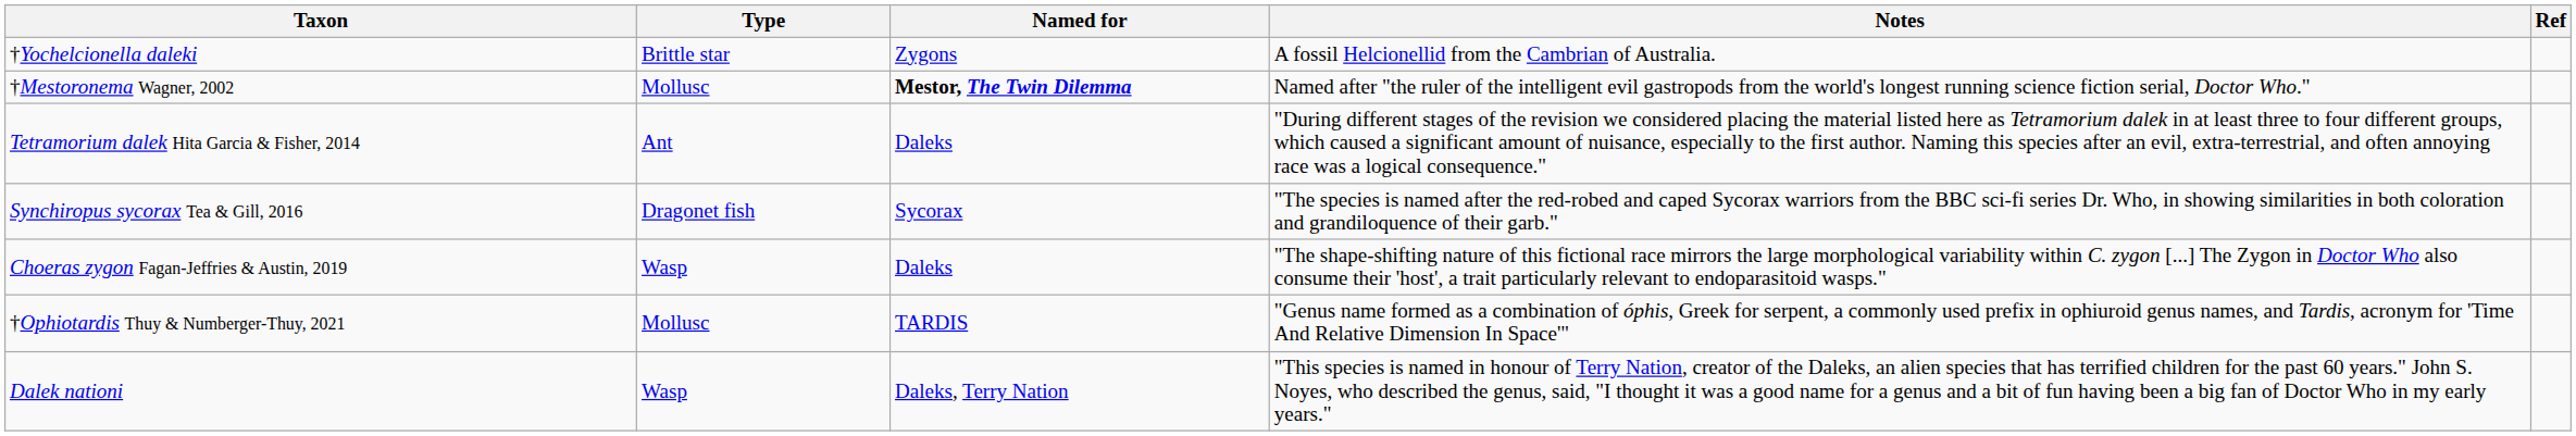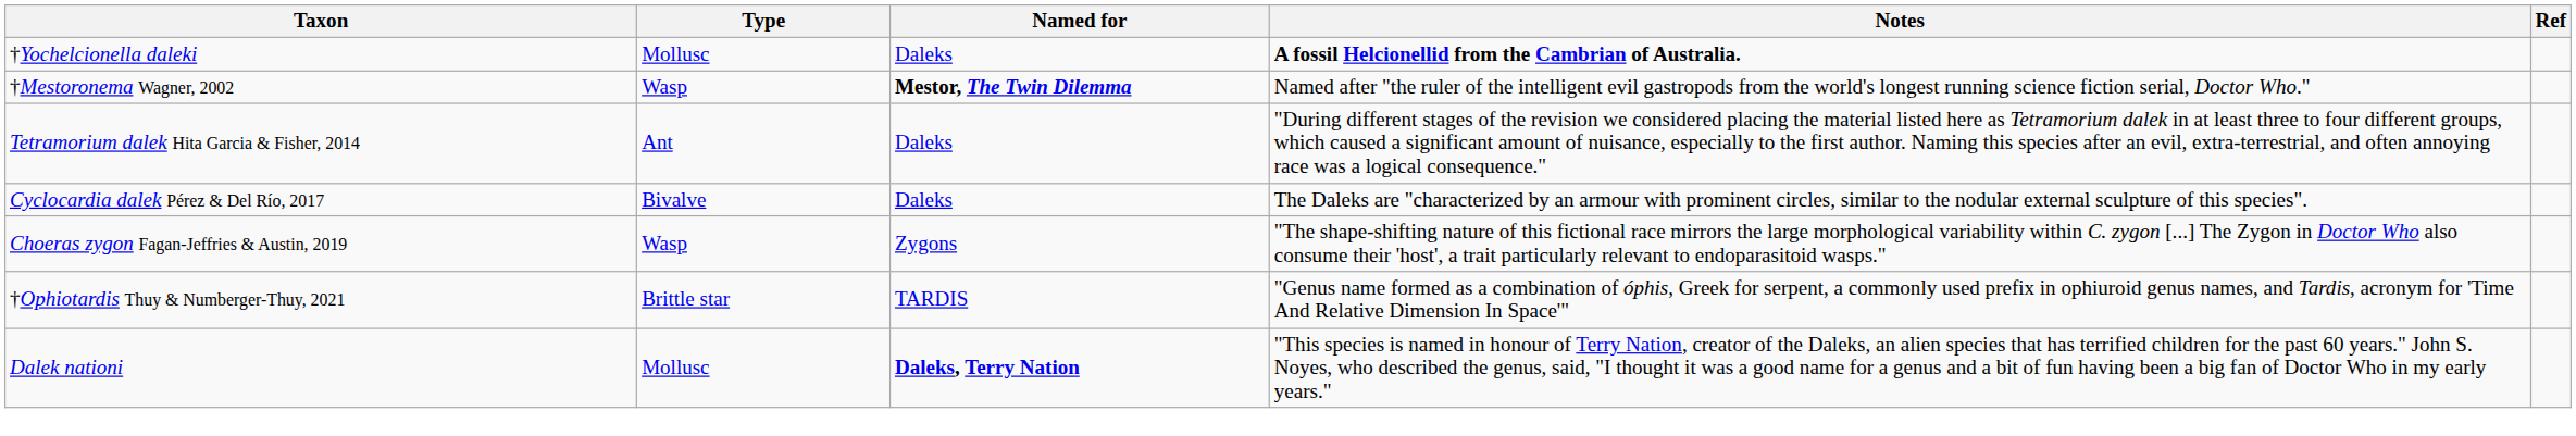†Yochelcionella daleki | Type: Brittle star -> Mollusc
†Yochelcionella daleki | Named for: Zygons -> Daleks
†Yochelcionella daleki | Notes: normal -> bold
†Mestoronema Wagner, 2002 | Type: Mollusc -> Wasp
- row: Synchiropus sycorax Tea & Gill, 2016 | Dragonet fish | Sycorax | "The species is named after the red-robed and caped Sycorax warriors from the BBC sci-fi series Dr. Who, in showing similarities in both coloration and grandiloquence of their garb."
+ row: Cyclocardia dalek Pérez & Del Río, 2017 | Bivalve | Daleks | The Daleks are "characterized by an armour with prominent circles, similar to the nodular external sculpture of this species".
Choeras zygon Fagan-Jeffries & Austin, 2019 | Named for: Daleks -> Zygons
†Ophiotardis Thuy & Numberger-Thuy, 2021 | Type: Mollusc -> Brittle star
Dalek nationi | Type: Wasp -> Mollusc
Dalek nationi | Named for: normal -> bold
